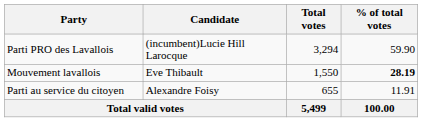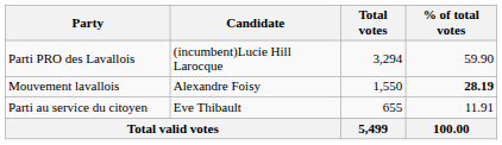Mouvement lavallois | Candidate: Eve Thibault -> Alexandre Foisy
Parti au service du citoyen | Candidate: Alexandre Foisy -> Eve Thibault
